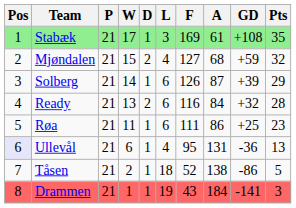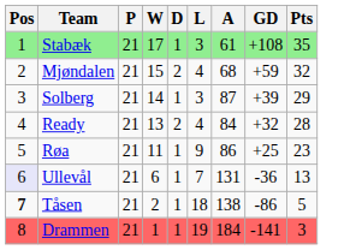- column: F | 169 | 127 | 126 | 116 | 111 | 95 | 52 | 43
Solberg | L: 6 -> 3
Ready | L: 6 -> 4
Røa | L: 6 -> 9
Ullevål | L: 4 -> 7
Tåsen | Pos: normal -> bold
